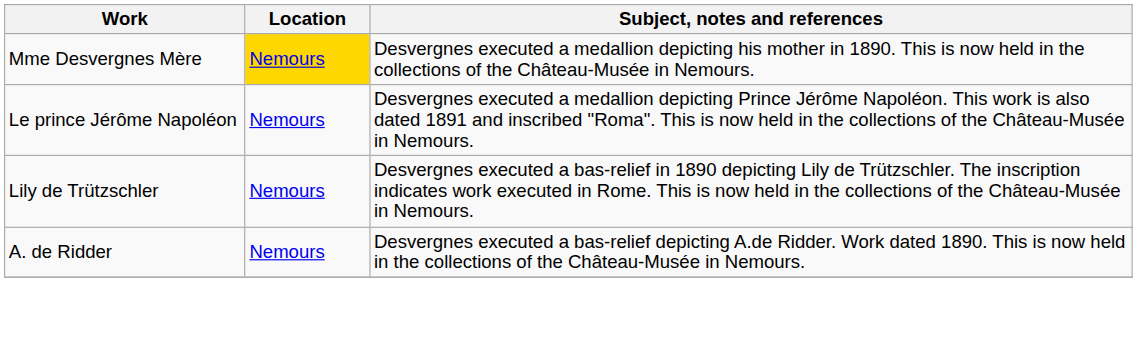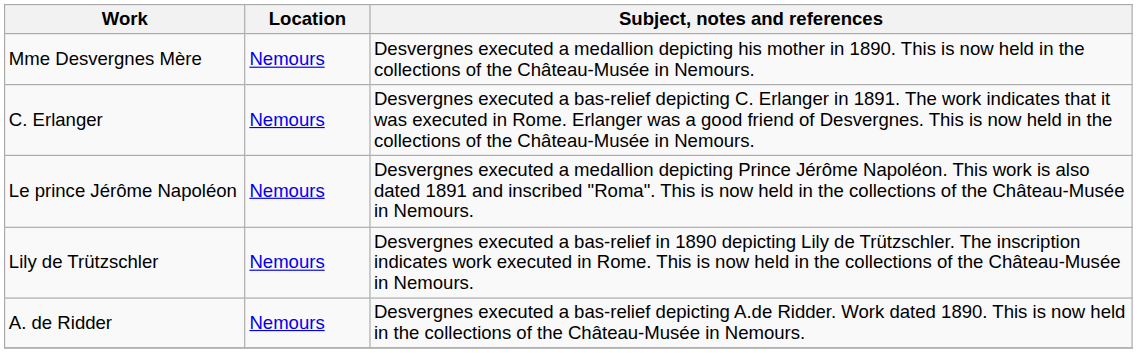Mme Desvergnes Mère | Location: gold background -> no background
+ row: C. Erlanger | Nemours | Desvergnes executed a bas-relief depicting C. Erlanger in 1891. The work indicates that it was executed in Rome. Erlanger was a good friend of Desvergnes. This is now held in the collections of the Château-Musée in Nemours.
